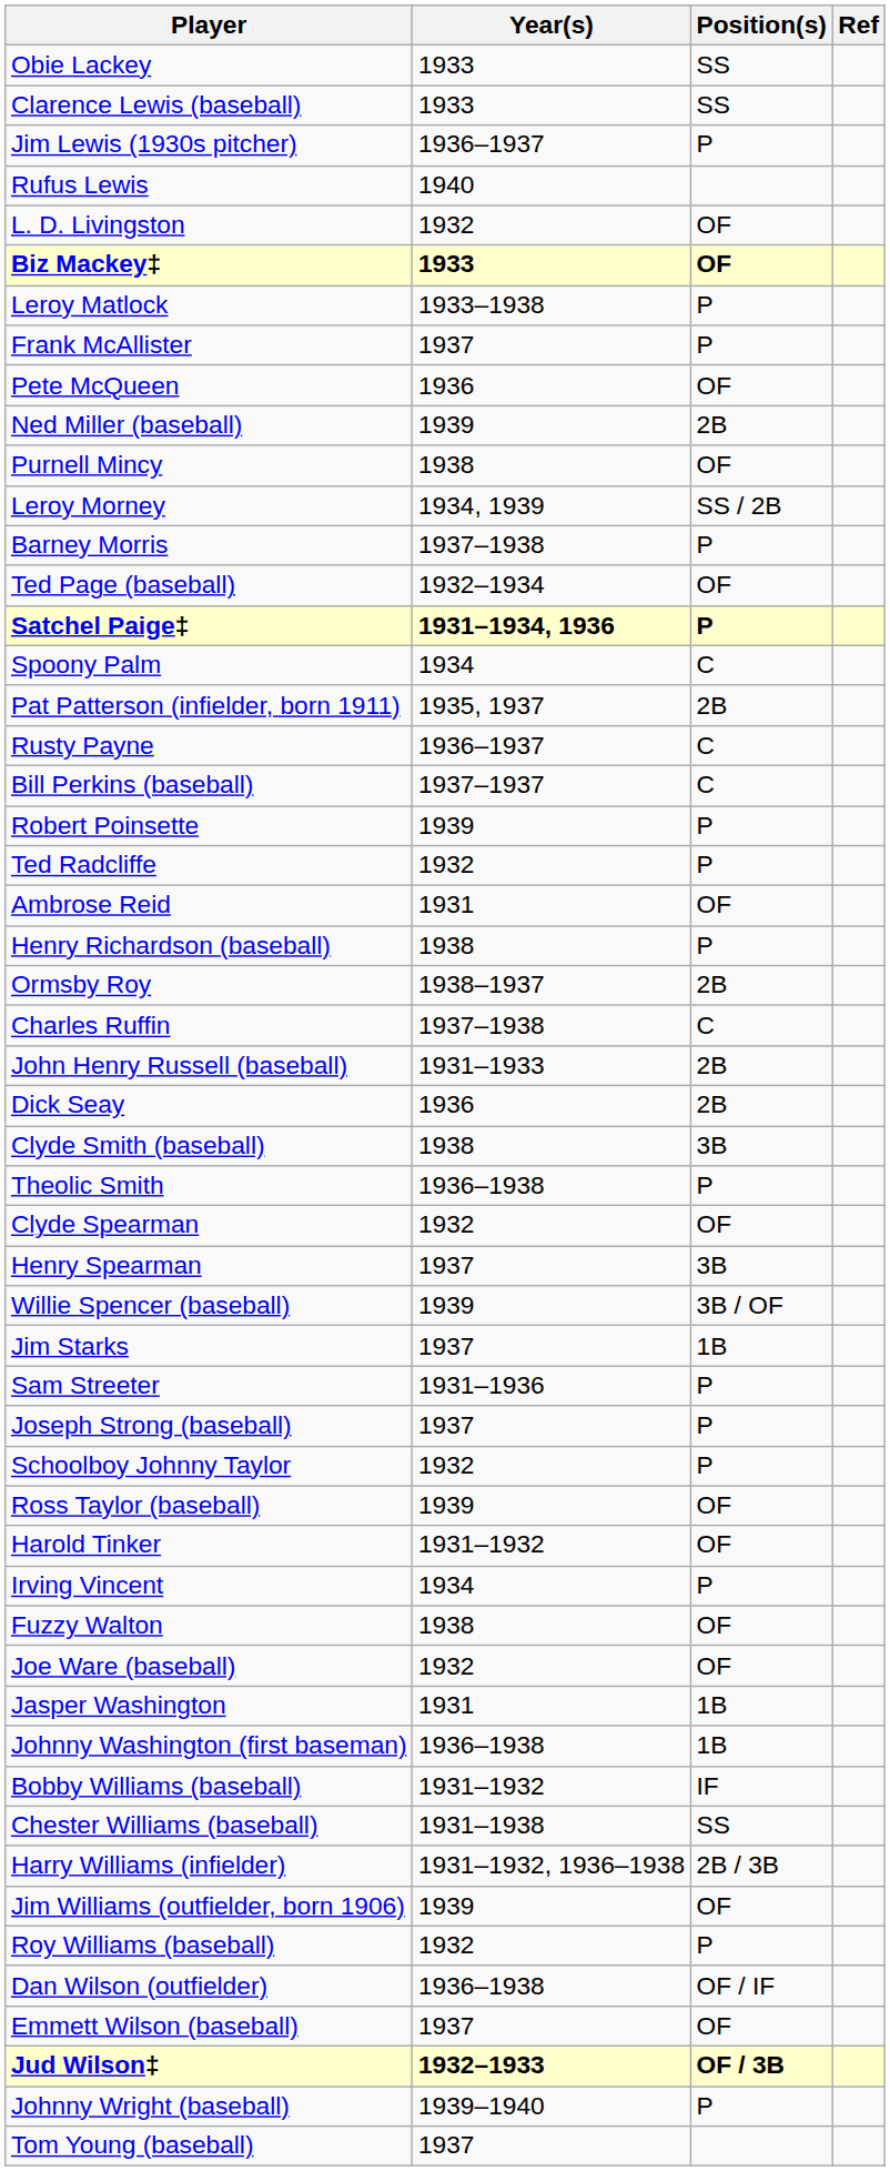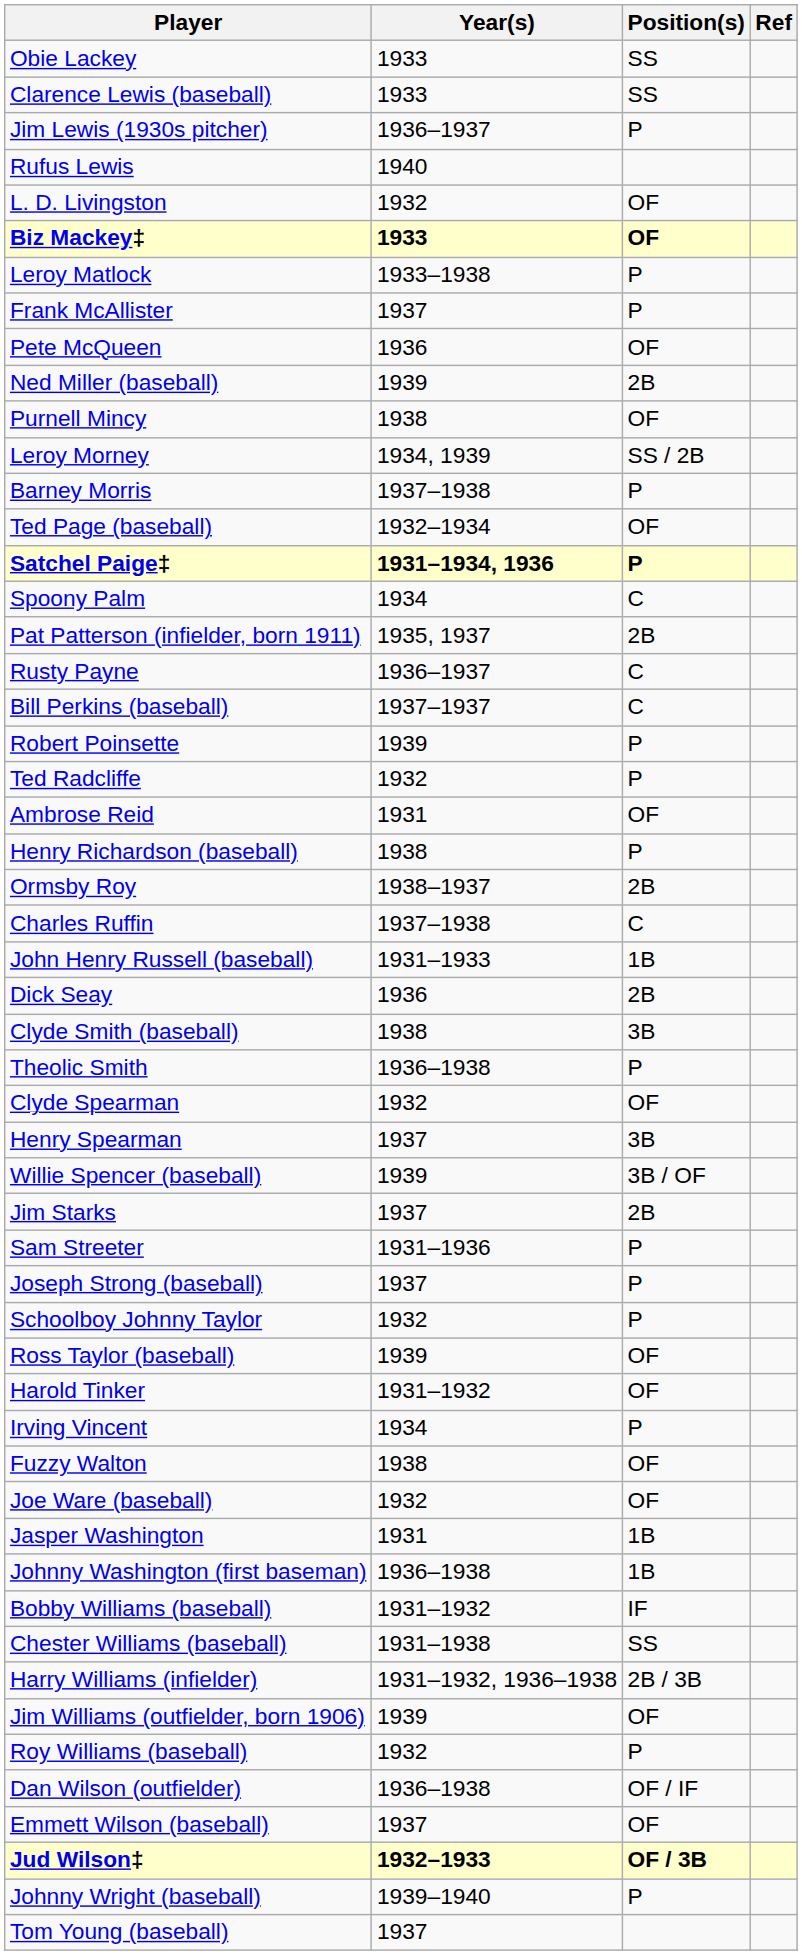John Henry Russell (baseball) | Position(s): 2B -> 1B
Jim Starks | Position(s): 1B -> 2B
